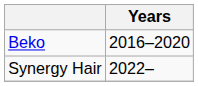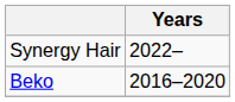rows swapped: Beko <-> Synergy Hair
